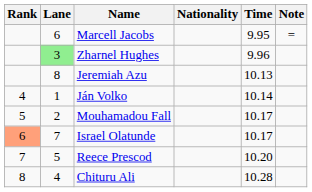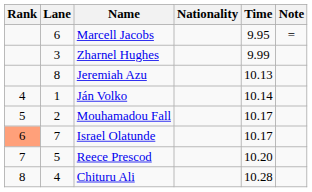Zharnel Hughes | Lane: lightgreen background -> no background
Zharnel Hughes | Time: 9.96 -> 9.99
